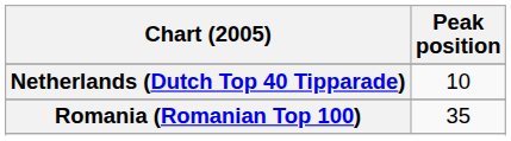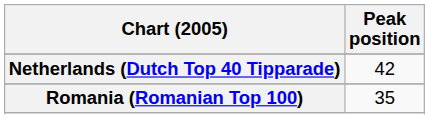Netherlands (Dutch Top 40 Tipparade) | Peak position: 10 -> 42
